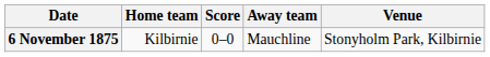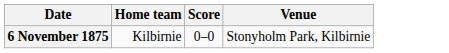- column: Away team | Mauchline
